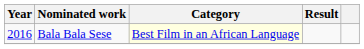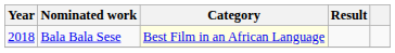Bala Bala Sese | Year: 2016 -> 2018
